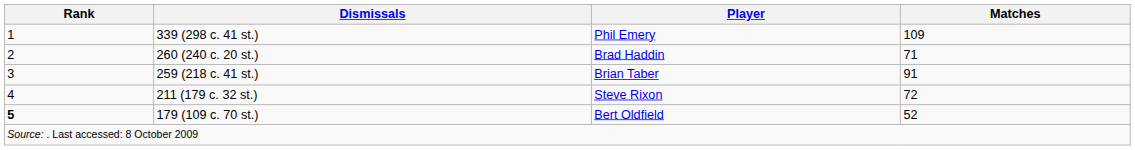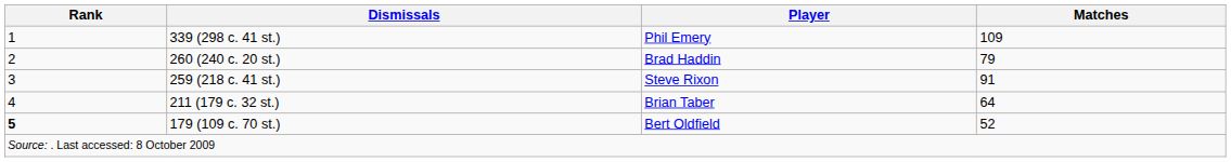260 (240 c. 20 st.) | Matches: 71 -> 79
259 (218 c. 41 st.) | Player: Brian Taber -> Steve Rixon
211 (179 c. 32 st.) | Player: Steve Rixon -> Brian Taber
211 (179 c. 32 st.) | Matches: 72 -> 64
